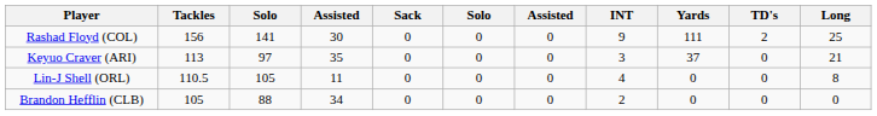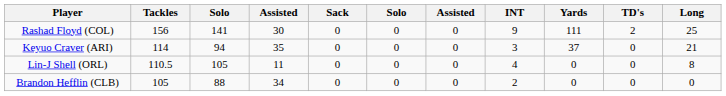Keyuo Craver (ARI) | Tackles: 113 -> 114
Keyuo Craver (ARI) | column 3: 97 -> 94
